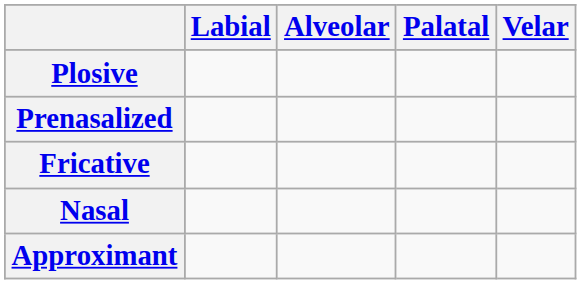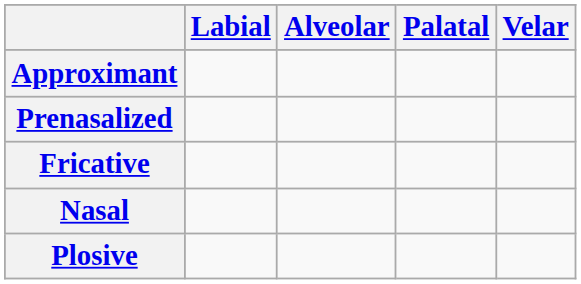rows swapped: Plosive <-> Approximant
